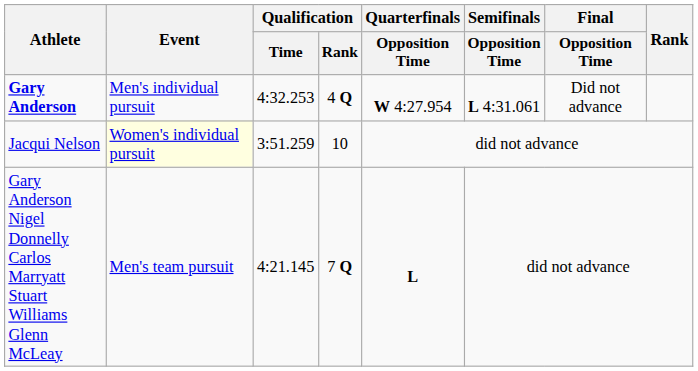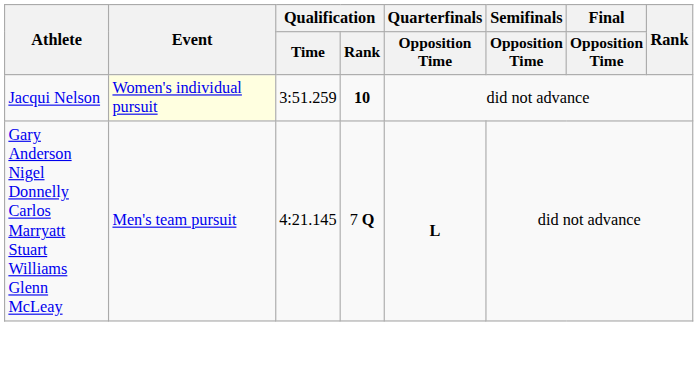- row: Gary Anderson | Men's individual pursuit | 4:32.253 | 4 Q | W 4:27.954 | L 4:31.061 | Did not advance
Jacqui Nelson | Qualification / Rank: normal -> bold
